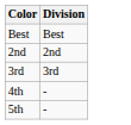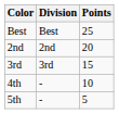+ column: Points | 25 | 20 | 15 | 10 | 5
